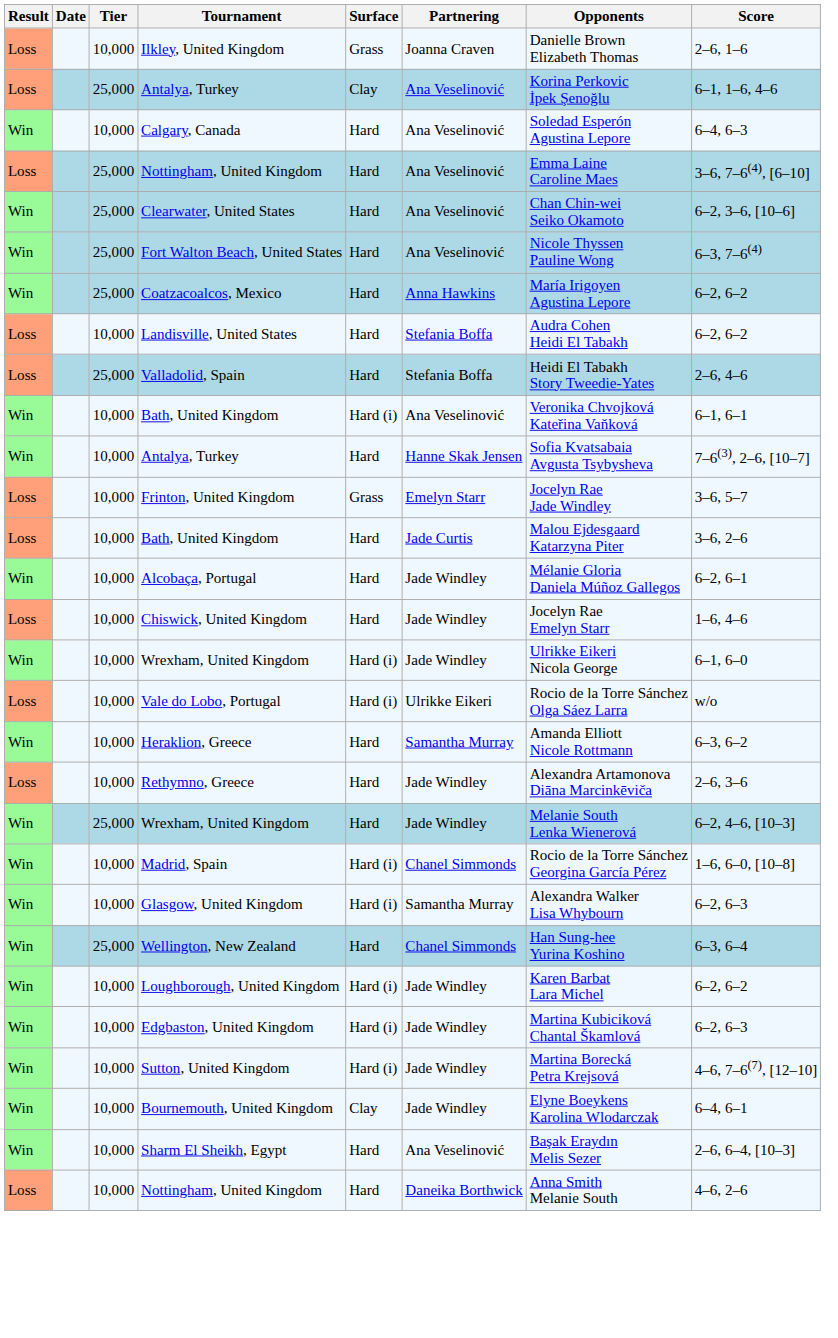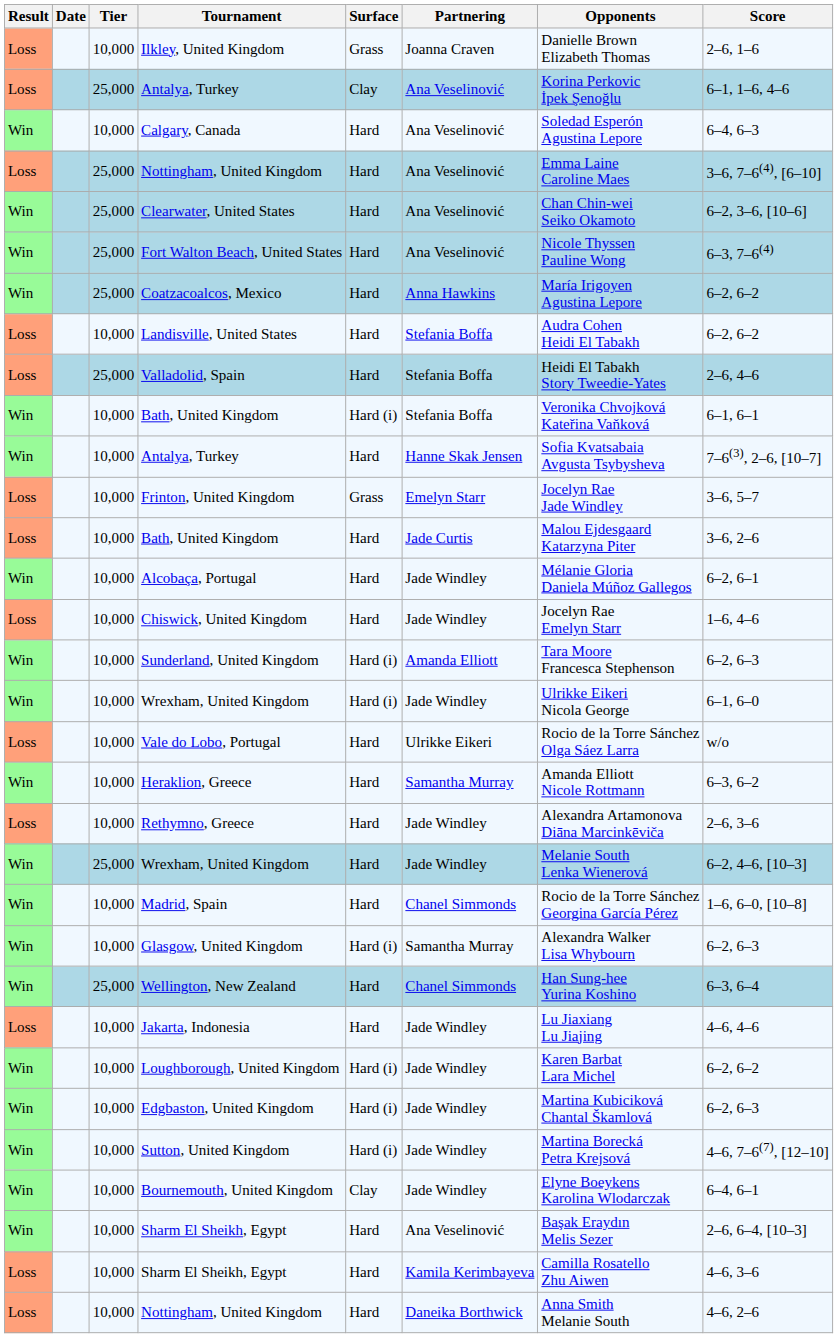Win / Bath, United Kingdom | Partnering: Ana Veselinović -> Stefania Boffa
+ row: Win | 10,000 | Sunderland, United Kingdom | Hard (i) | Amanda Elliott | Tara Moore Francesca Stephenson | 6–2, 6–3
Vale do Lobo, Portugal | Surface: Hard (i) -> Hard
Madrid, Spain | Surface: Hard (i) -> Hard
+ row: Loss | 10,000 | Jakarta, Indonesia | Hard | Jade Windley | Lu Jiaxiang Lu Jiajing | 4–6, 4–6
+ row: Loss | 10,000 | Sharm El Sheikh, Egypt | Hard | Kamila Kerimbayeva | Camilla Rosatello Zhu Aiwen | 4–6, 3–6
